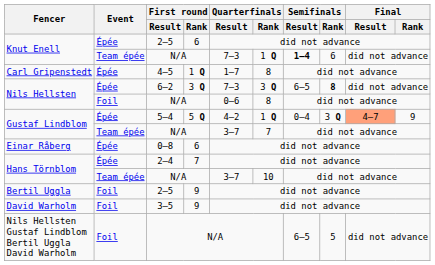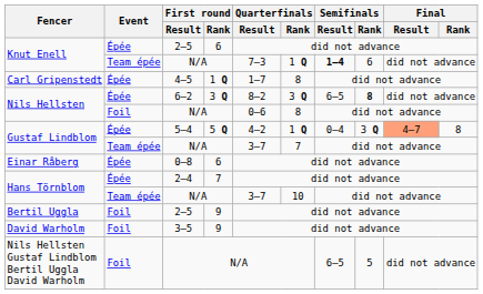Nils Hellsten / 6–2 | Quarterfinals / Result: 7–3 -> 8–2
Gustaf Lindblom / 5–4 | Final / Rank: 9 -> 8
